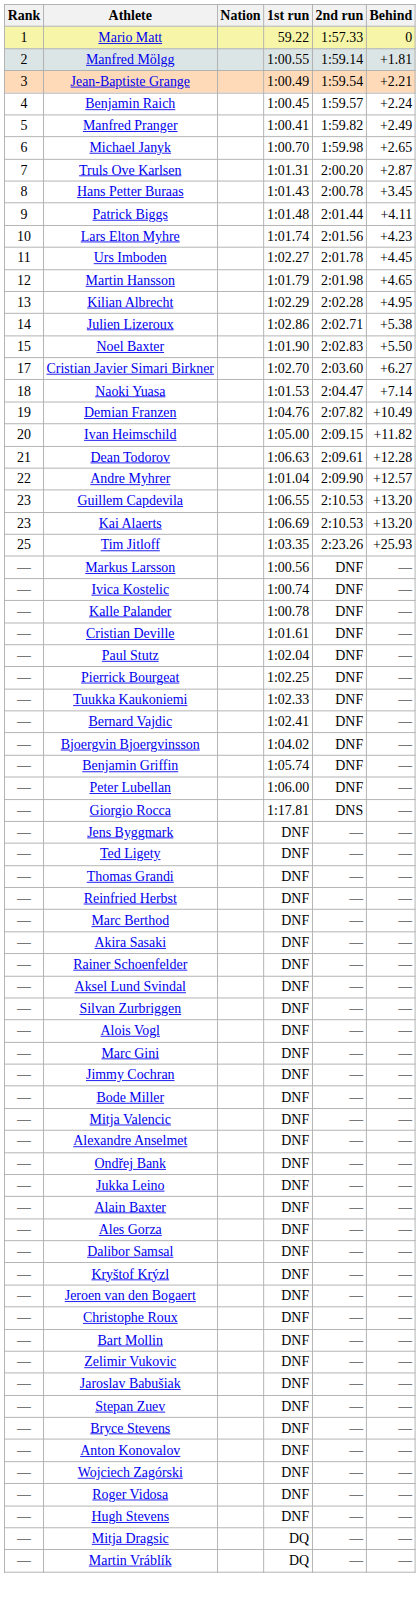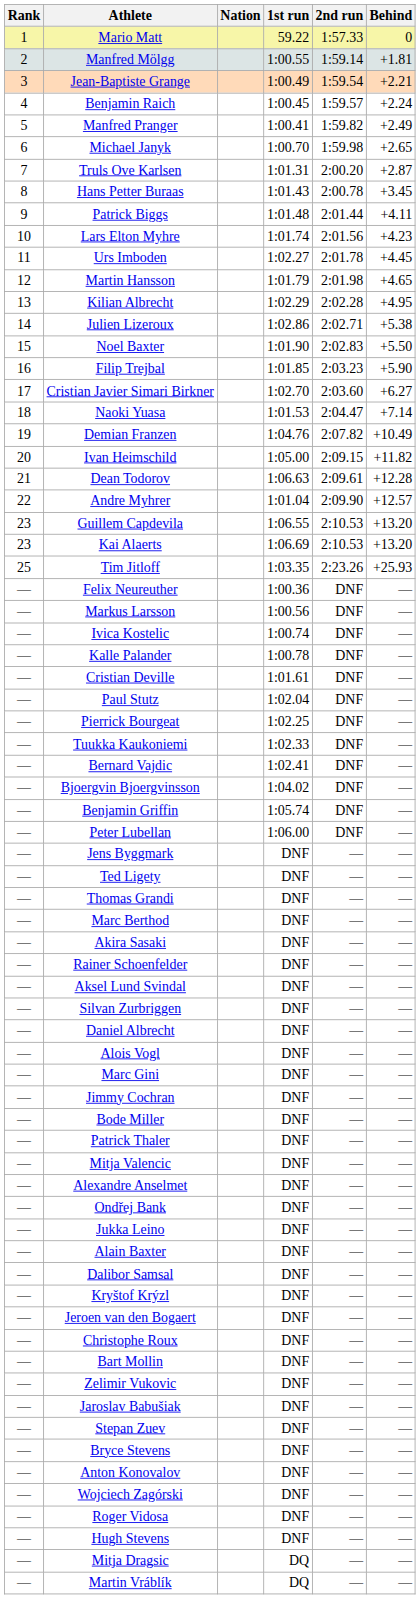+ row: 16 | Filip Trejbal | 1:01.85 | 2:03.23 | +5.90
+ row: — | Felix Neureuther | 1:00.36 | DNF | —
- row: — | Giorgio Rocca | 1:17.81 | DNS | —
- row: — | Reinfried Herbst | DNF | — | —
+ row: — | Daniel Albrecht | DNF | — | —
+ row: — | Patrick Thaler | DNF | — | —
- row: — | Ales Gorza | DNF | — | —
